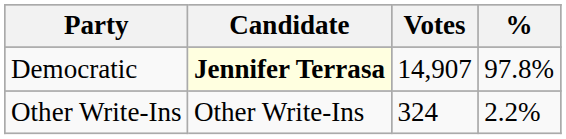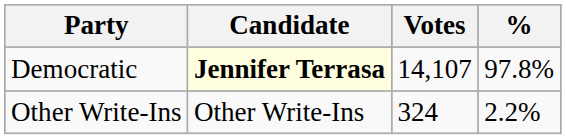Democratic | Votes: 14,907 -> 14,107
